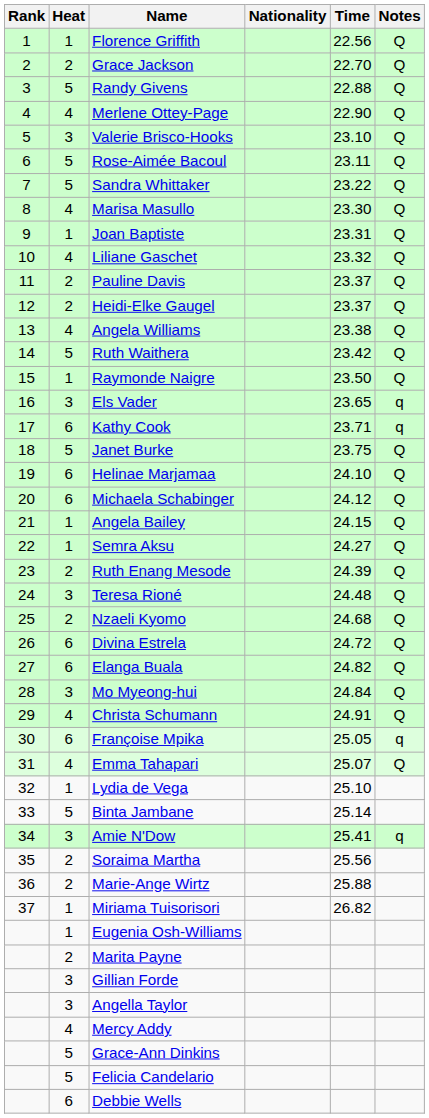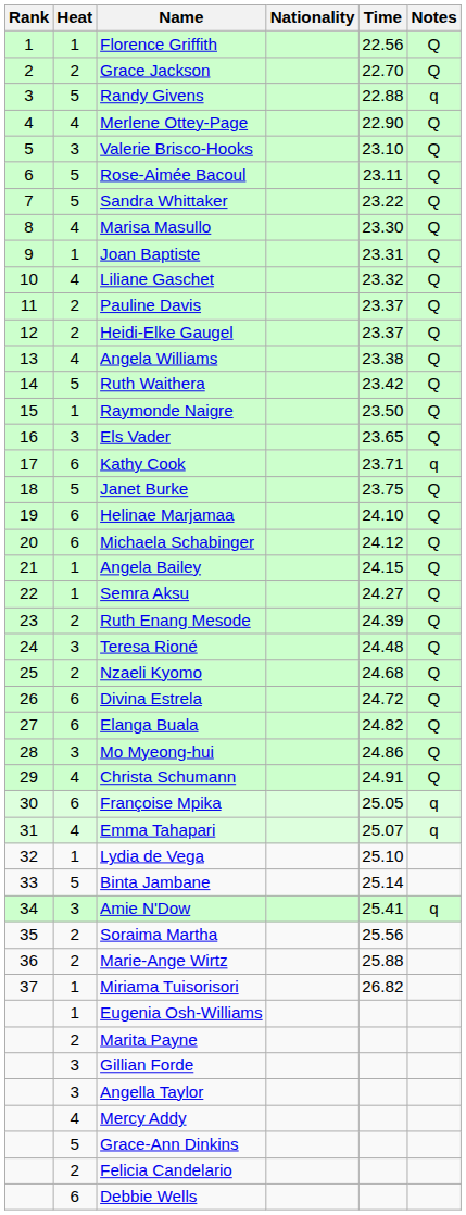Randy Givens | Notes: Q -> q
Els Vader | Notes: q -> Q
Mo Myeong-hui | Time: 24.84 -> 24.86
Emma Tahapari | Notes: Q -> q
Felicia Candelario | Heat: 5 -> 2
